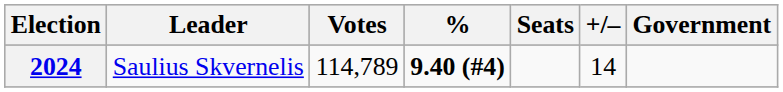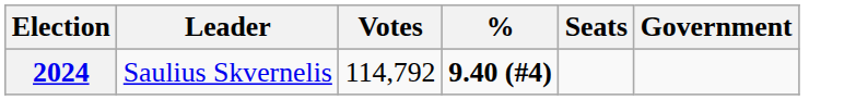- column: +/– | 14
2024 | Votes: 114,789 -> 114,792
